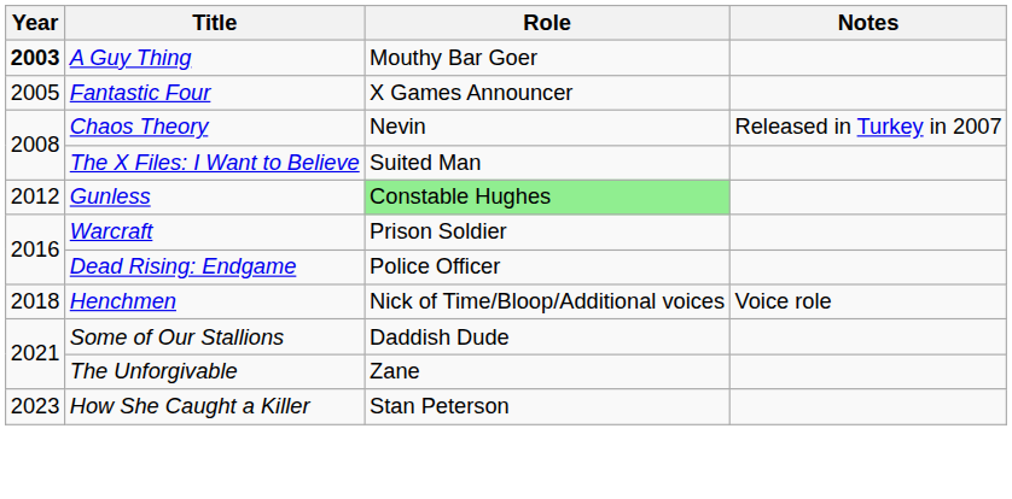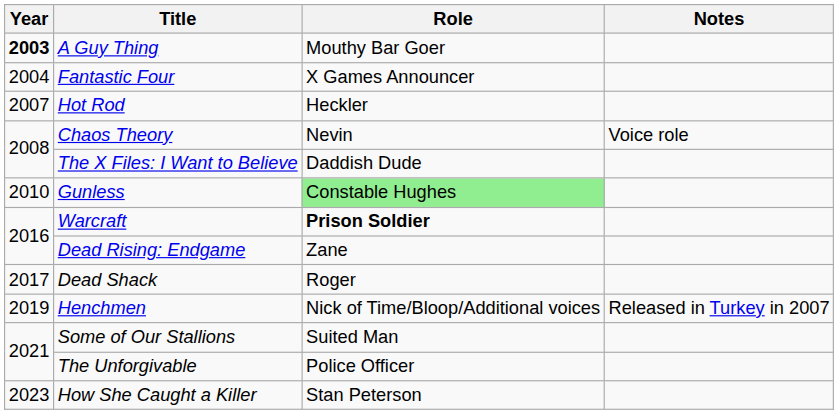Fantastic Four | Year: 2005 -> 2004
+ row: 2007 | Hot Rod | Heckler
Chaos Theory | Notes: Released in Turkey in 2007 -> Voice role
The X Files: I Want to Believe | Role: Suited Man -> Daddish Dude
Gunless | Year: 2012 -> 2010
Warcraft | Role: normal -> bold
Dead Rising: Endgame | Role: Police Officer -> Zane
+ row: 2017 | Dead Shack | Roger
Henchmen | Year: 2018 -> 2019
Henchmen | Notes: Voice role -> Released in Turkey in 2007
Some of Our Stallions | Role: Daddish Dude -> Suited Man
The Unforgivable | Role: Zane -> Police Officer
